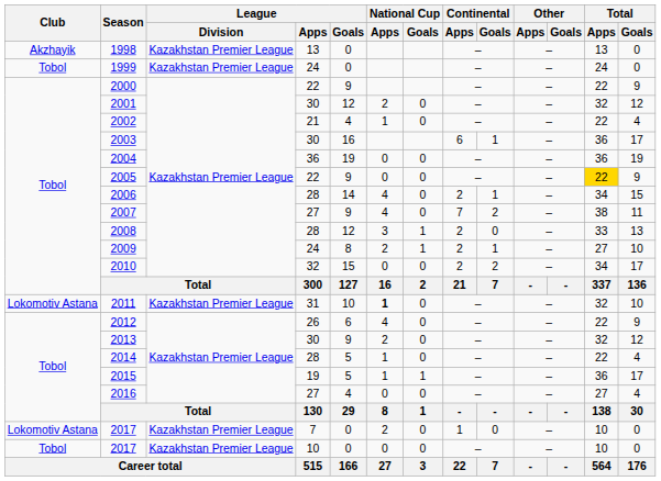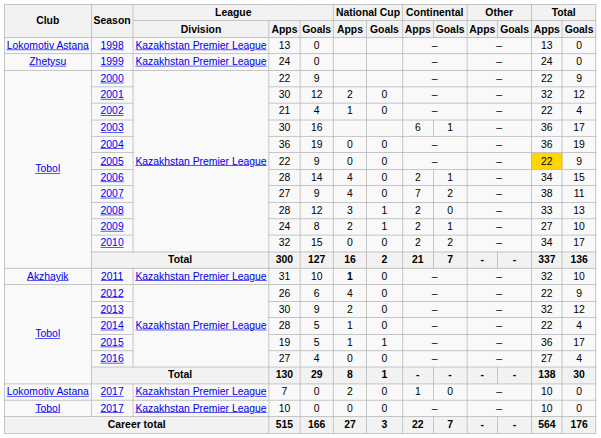1998 | Club: Akzhayik -> Lokomotiv Astana
1999 | Club: Tobol -> Zhetysu
2011 | Club: Lokomotiv Astana -> Akzhayik
